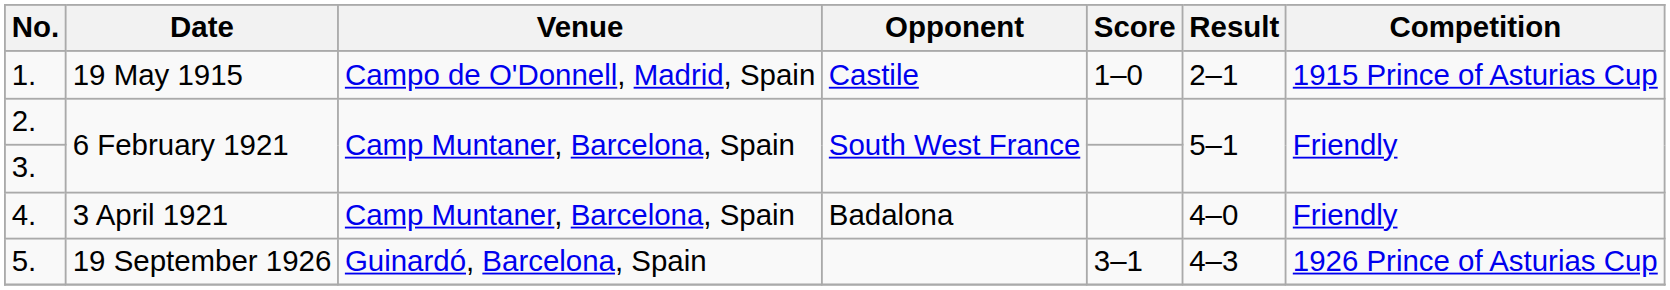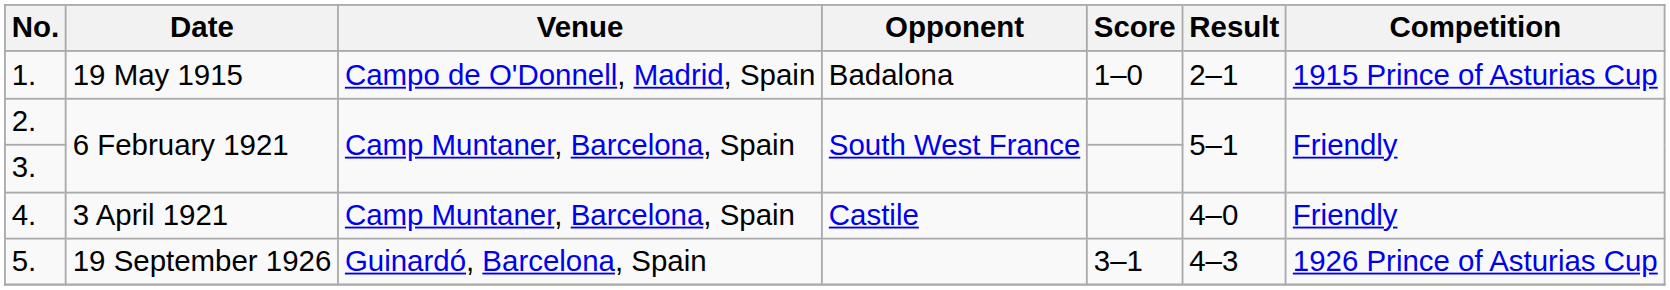1. | Opponent: Castile -> Badalona
4. | Opponent: Badalona -> Castile
